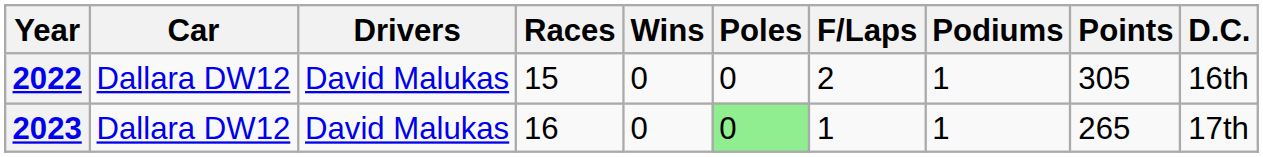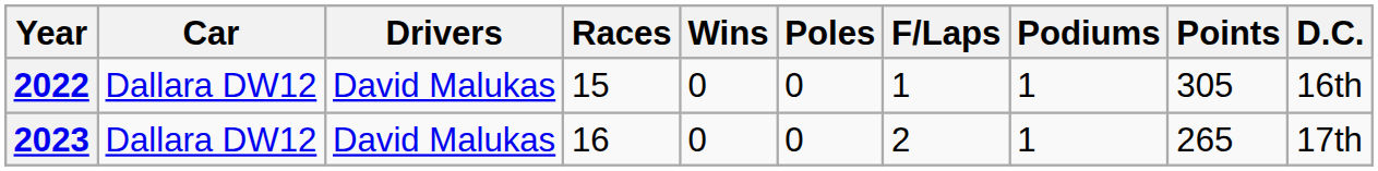2022 | F/Laps: 2 -> 1
2023 | Poles: lightgreen background -> no background
2023 | F/Laps: 1 -> 2
